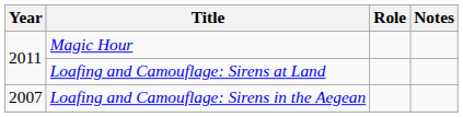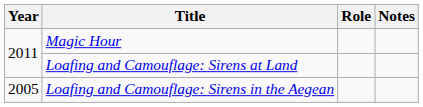Loafing and Camouflage: Sirens in the Aegean | Year: 2007 -> 2005
